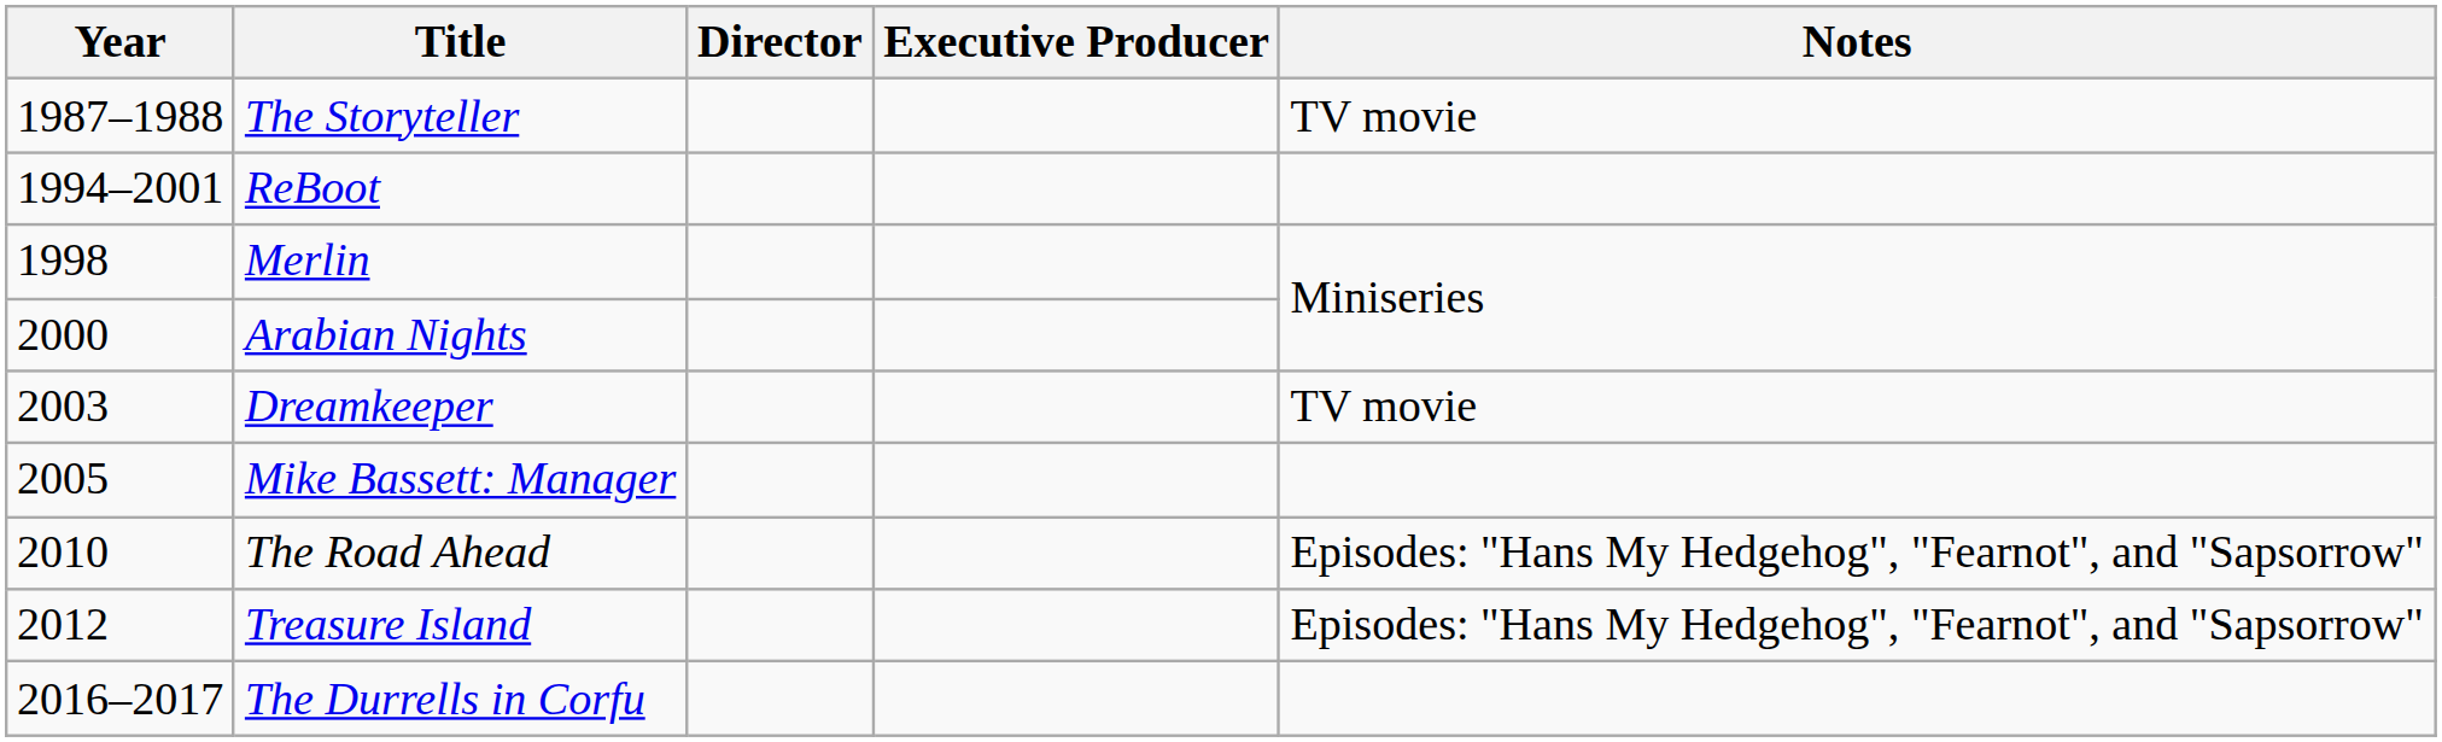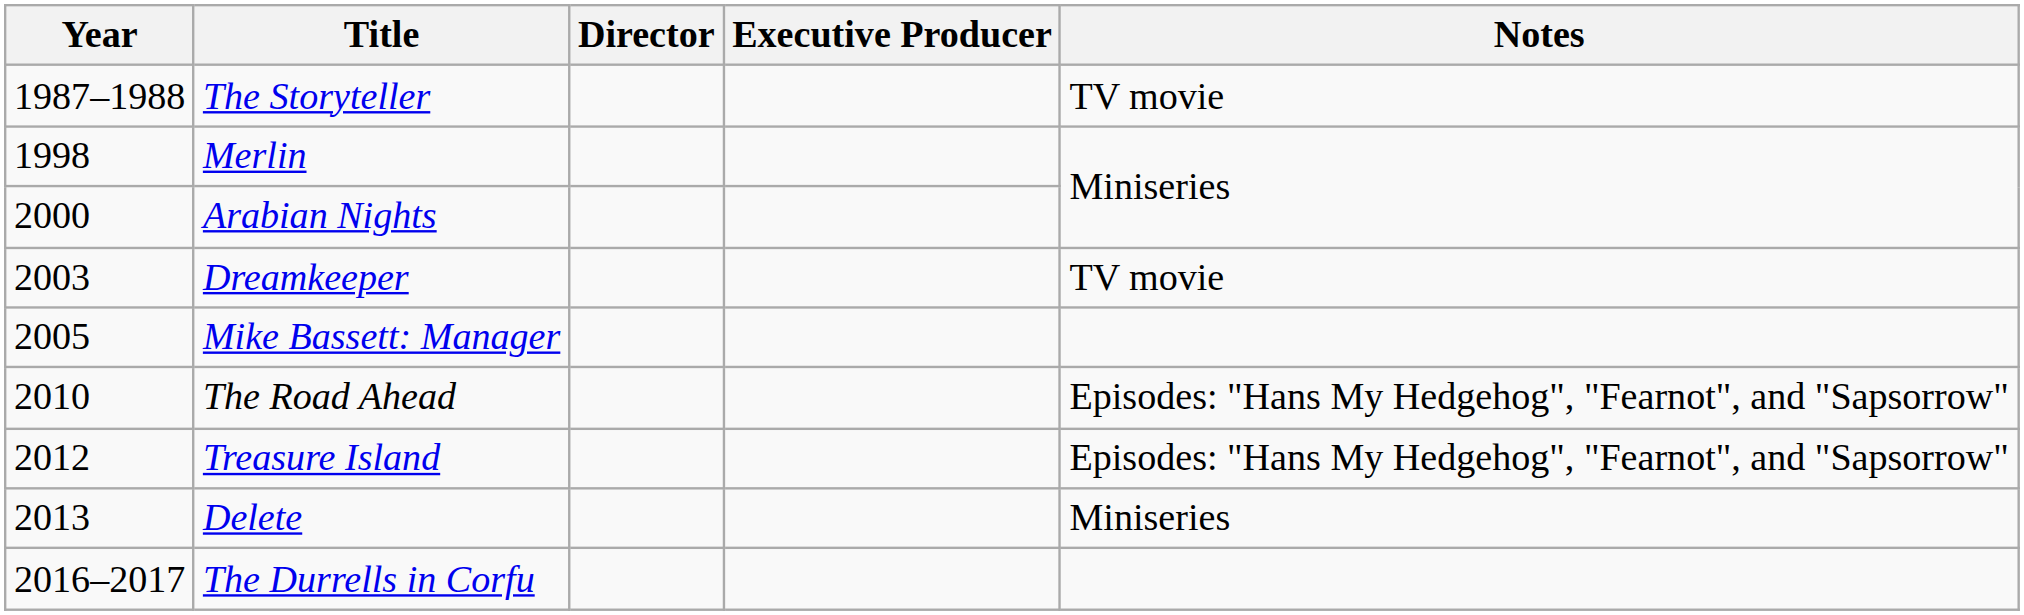- row: 1994–2001 | ReBoot
+ row: 2013 | Delete | Miniseries
